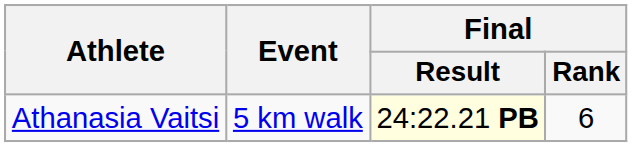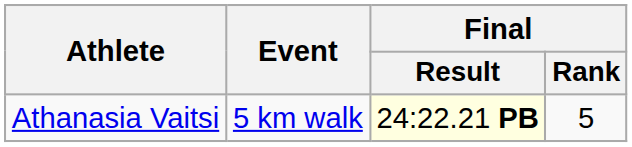Athanasia Vaitsi | Final / Rank: 6 -> 5
